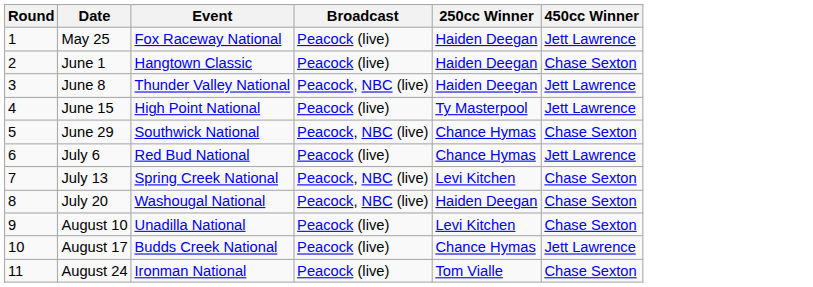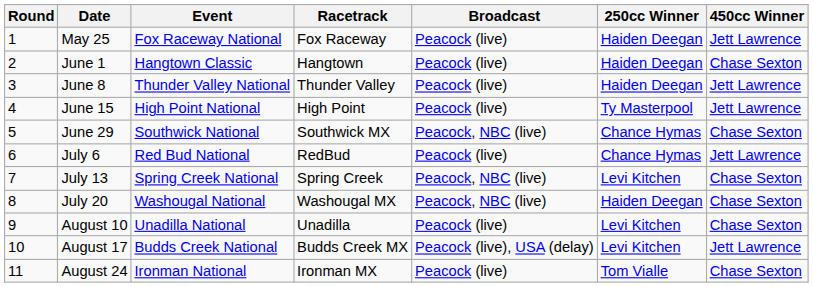+ column: Racetrack | Fox Raceway | Hangtown | Thunder Valley | High Point | Southwick MX | RedBud | Spring Creek | Washougal MX | Unadilla | Budds Creek MX | Ironman MX
June 8 | Broadcast: Peacock, NBC (live) -> Peacock (live)
August 17 | Broadcast: Peacock (live) -> Peacock (live), USA (delay)
August 17 | 250cc Winner: Chance Hymas -> Levi Kitchen
